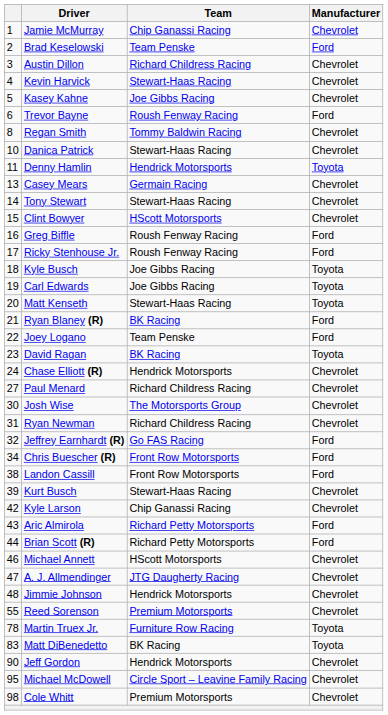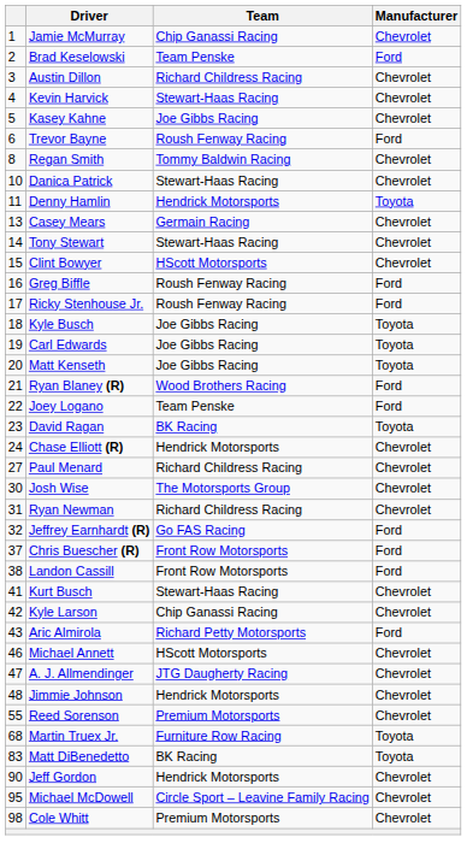Matt Kenseth | Team: Stewart-Haas Racing -> Joe Gibbs Racing
Ryan Blaney (R) | Team: BK Racing -> Wood Brothers Racing
Chris Buescher (R) | column 1: 34 -> 37
Kurt Busch | column 1: 39 -> 41
- row: 44 | Brian Scott (R) | Richard Petty Motorsports | Ford
Martin Truex Jr. | column 1: 78 -> 68
